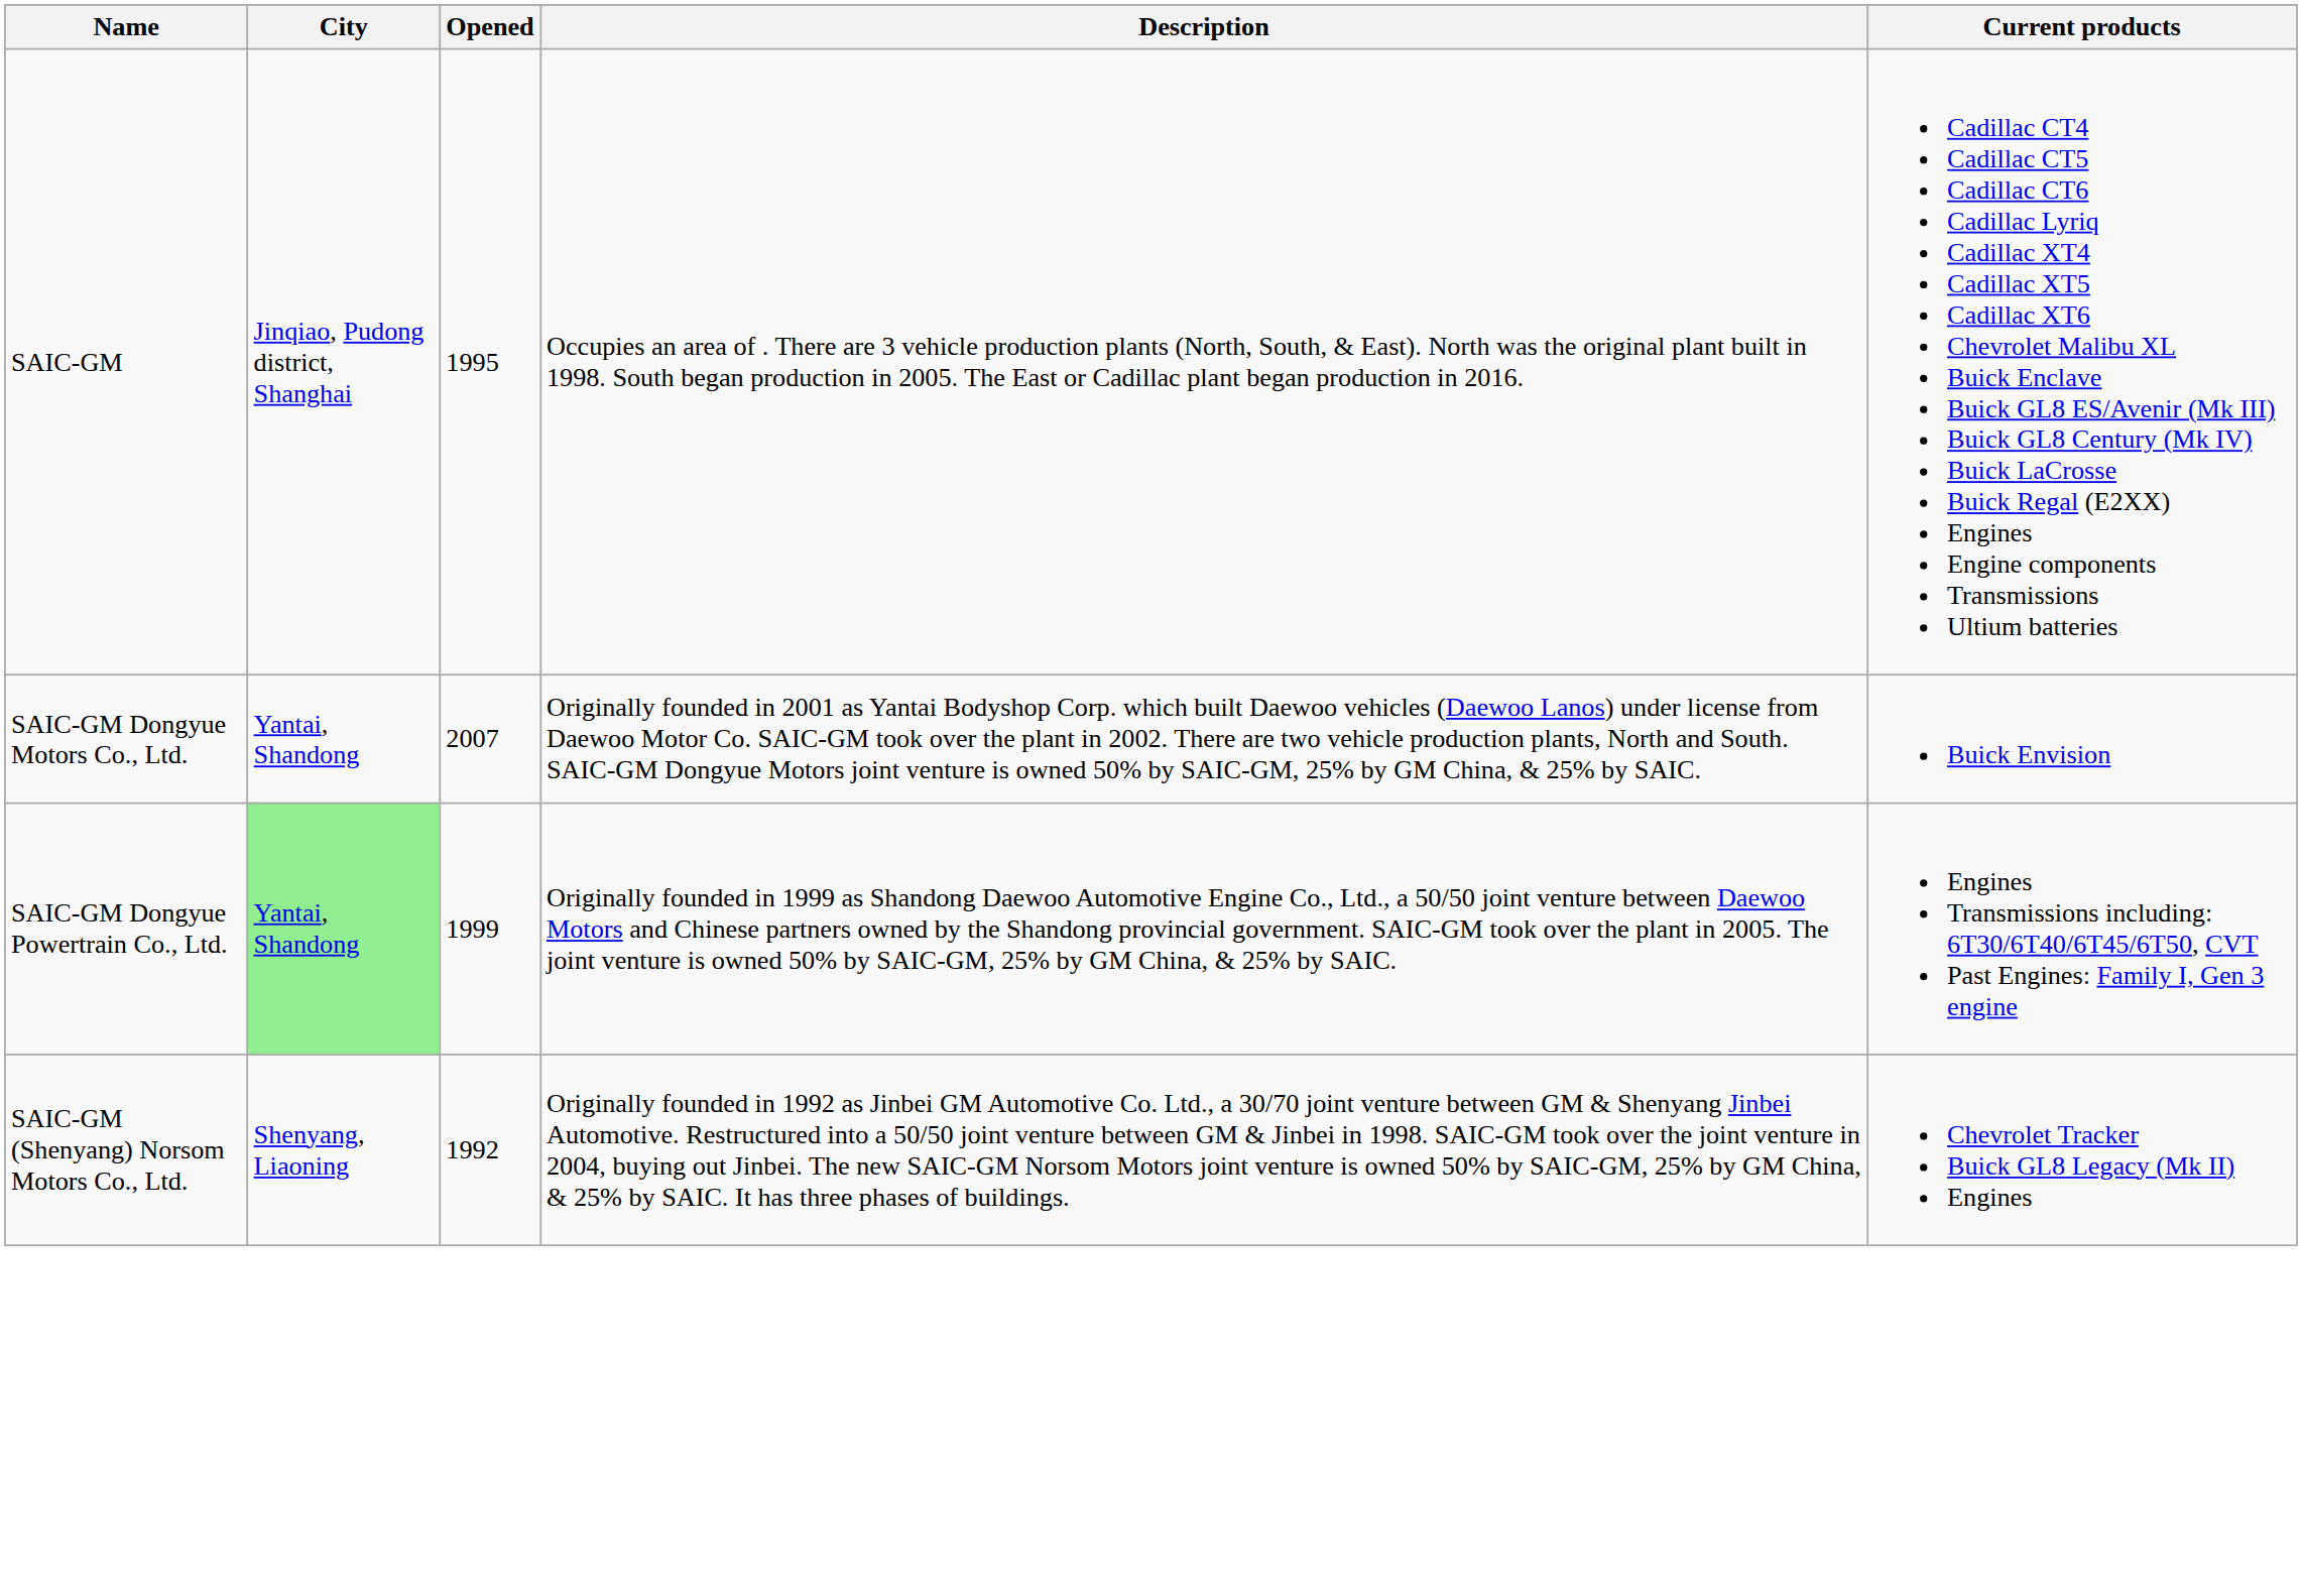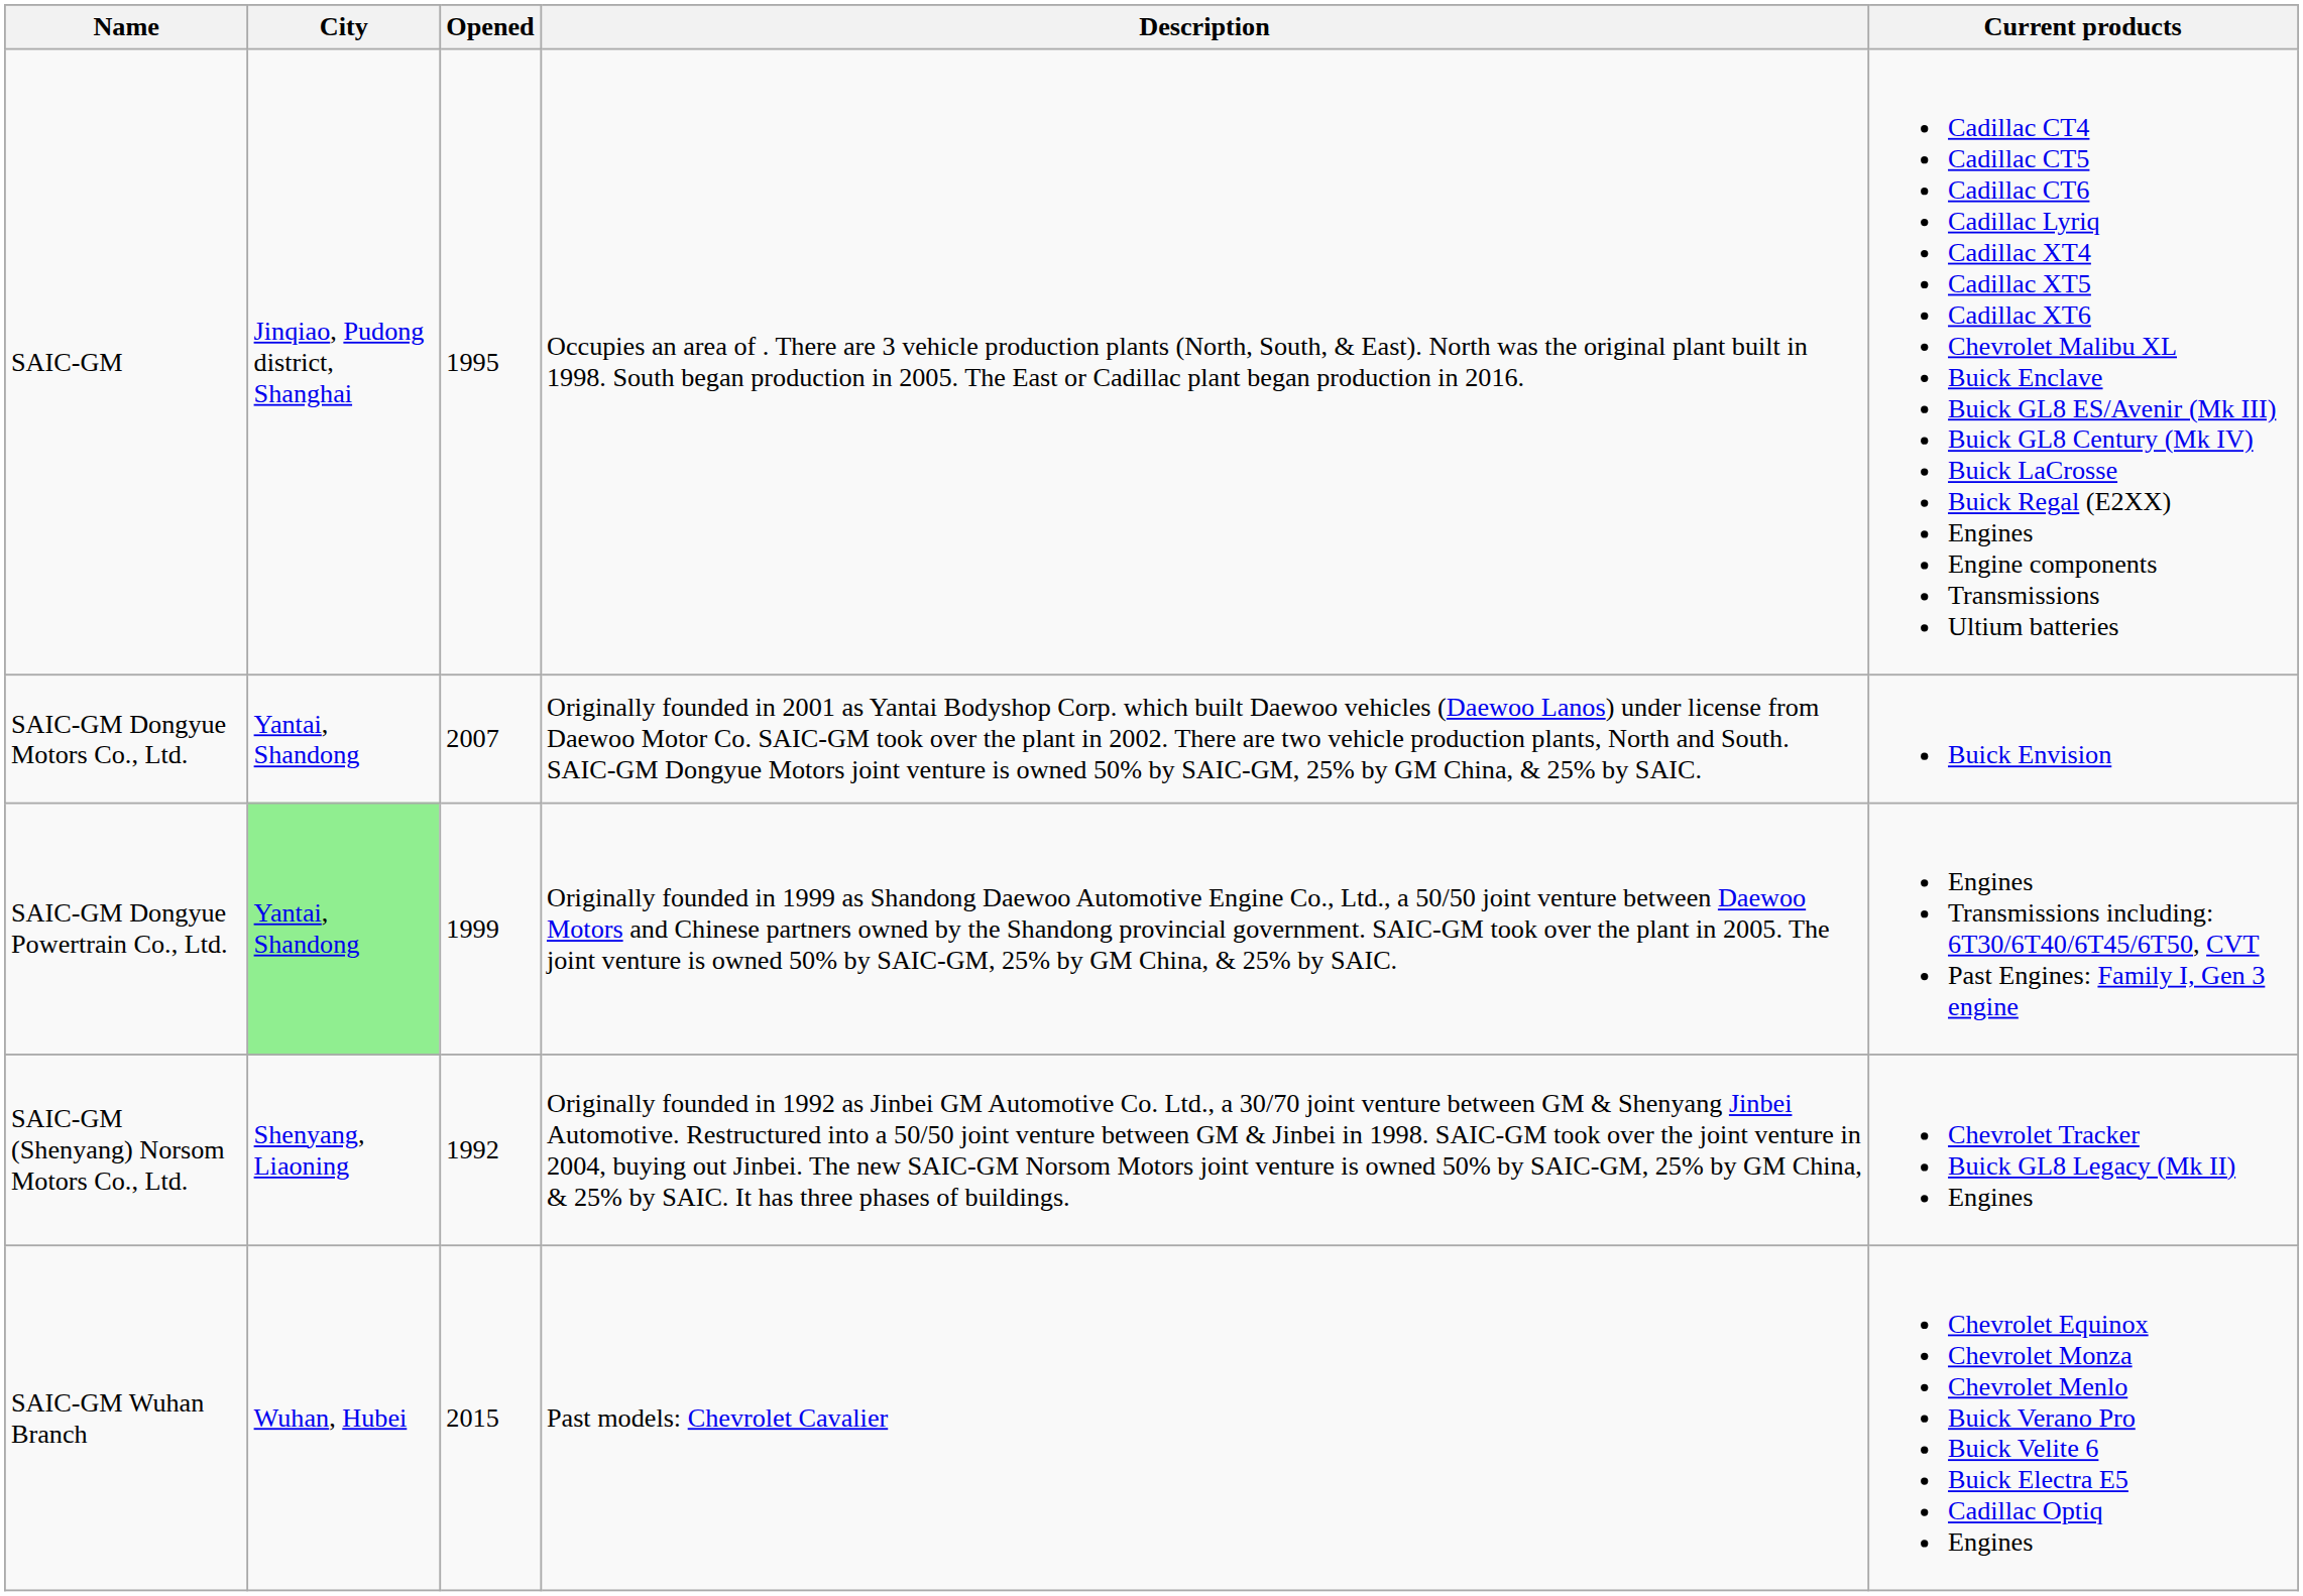+ row: SAIC-GM Wuhan Branch | Wuhan, Hubei | 2015 | Past models: Chevrolet Cavalier | Chevrolet Equinox Chevrolet Monza Chevrolet Menlo Buick Verano Pro Buick Velite 6 Buick Electra E5 Cadillac Optiq Engines
